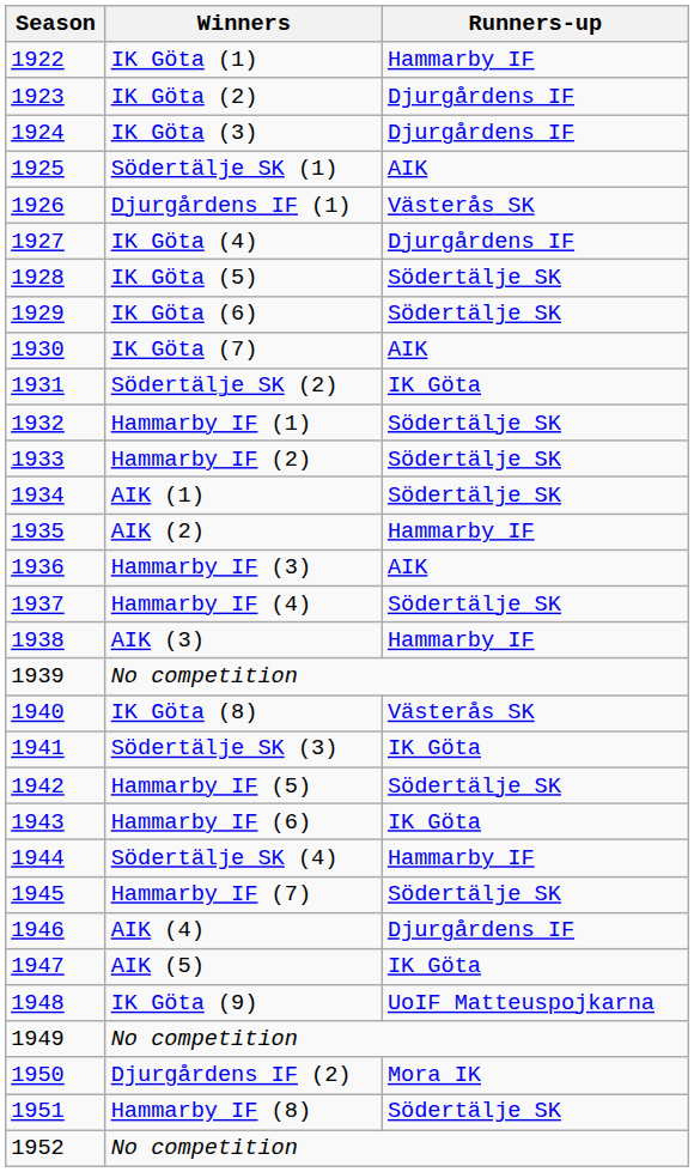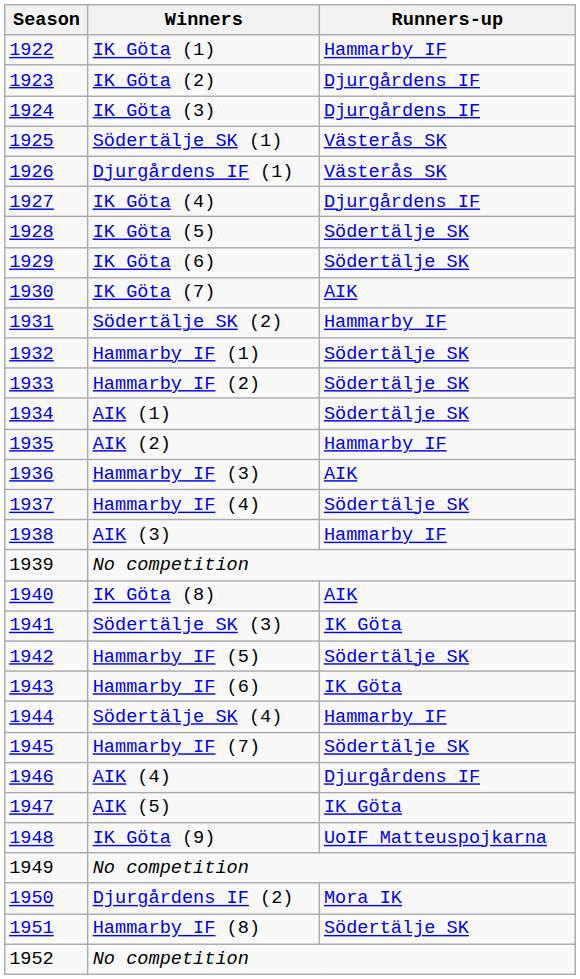Södertälje SK (1) | Runners-up: AIK -> Västerås SK
Södertälje SK (2) | Runners-up: IK Göta -> Hammarby IF
IK Göta (8) | Runners-up: Västerås SK -> AIK
